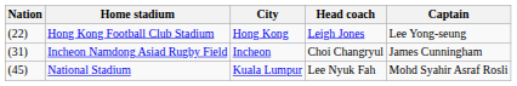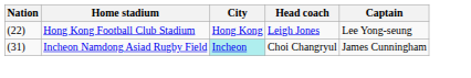Incheon Namdong Asiad Rugby Field | City: no background -> paleturquoise background
- row: (45) | National Stadium | Kuala Lumpur | Lee Nyuk Fah | Mohd Syahir Asraf Rosli
